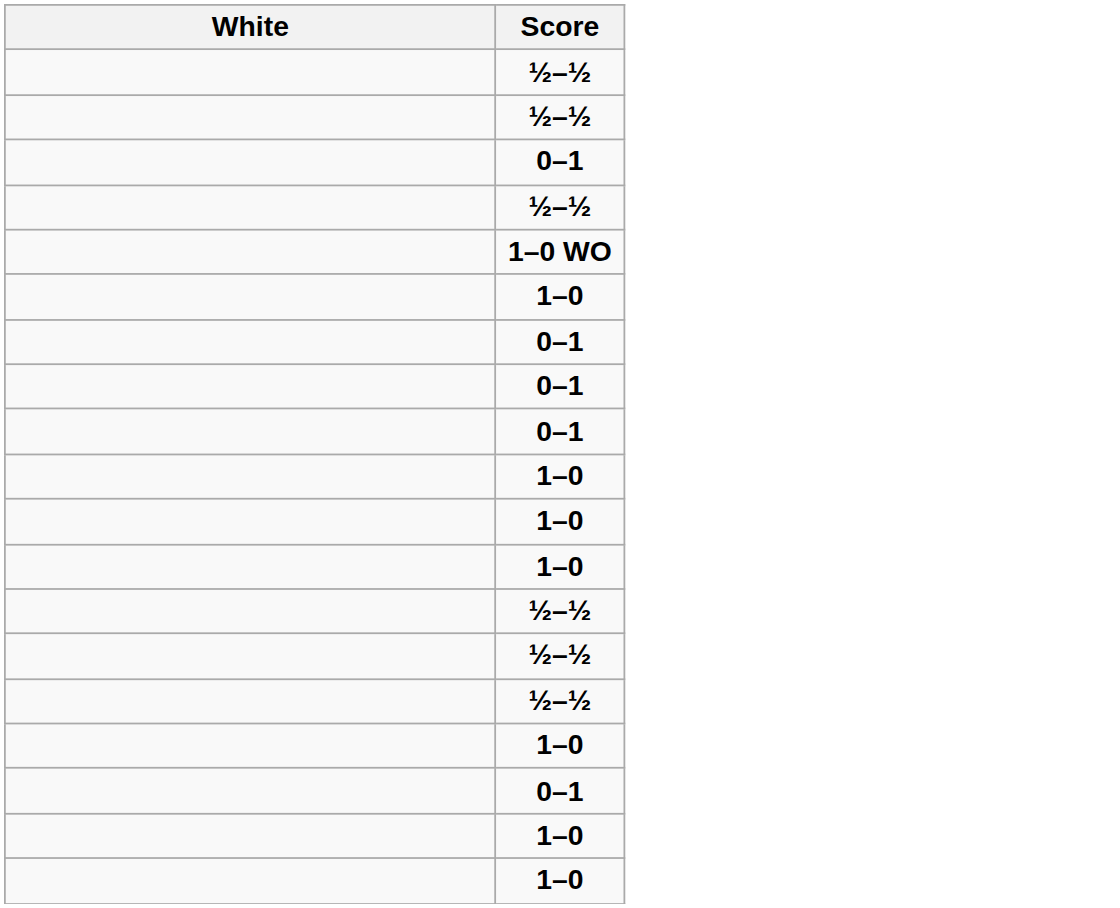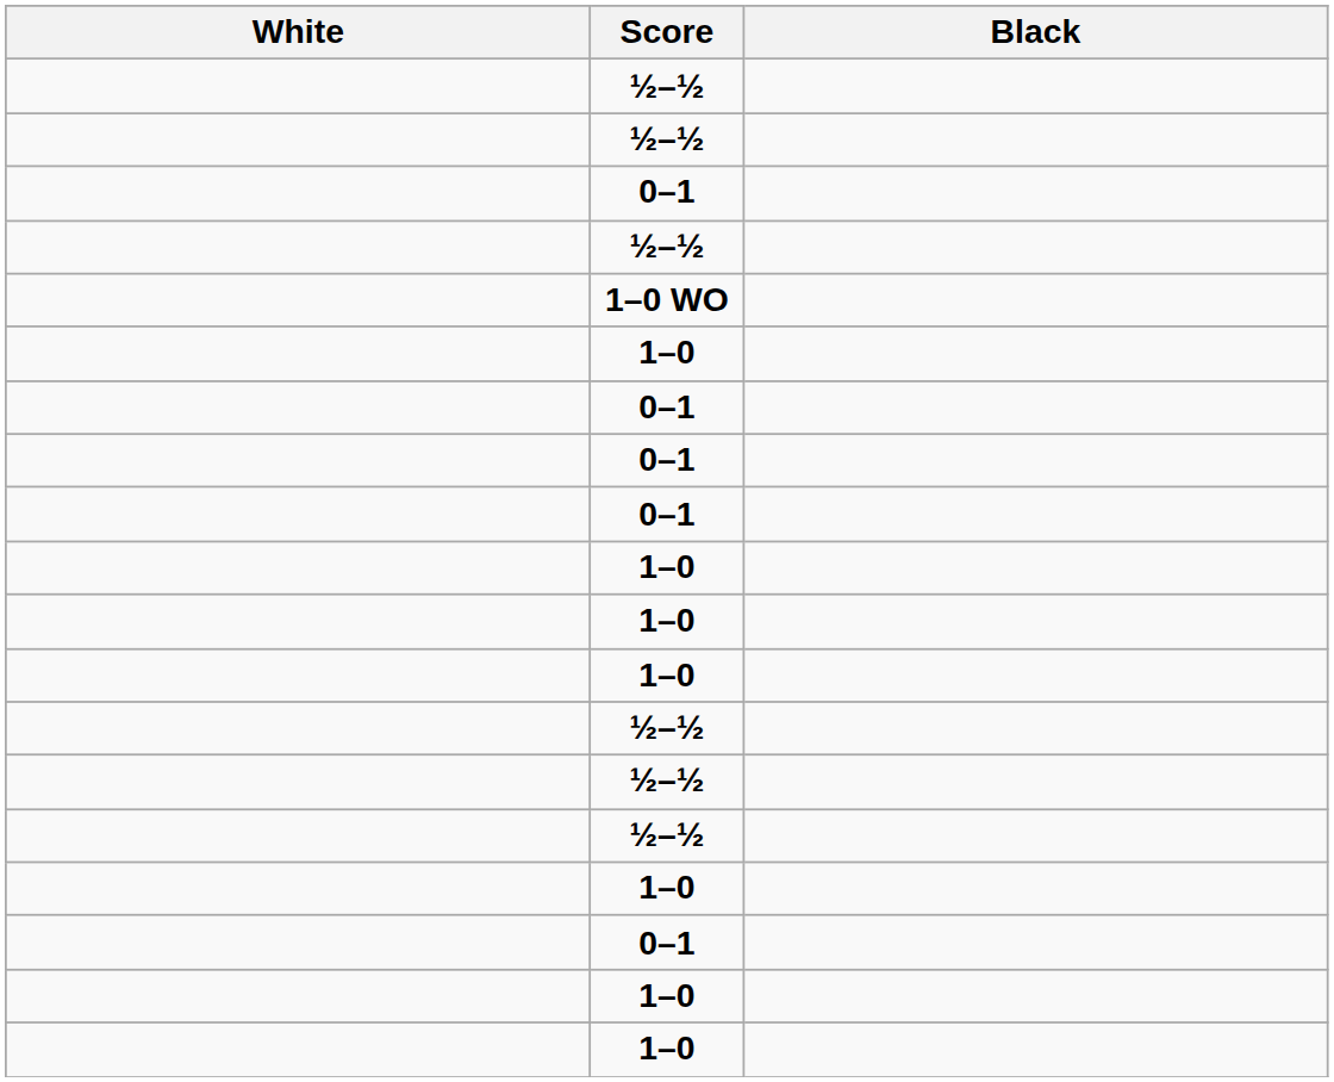+ column: Black
